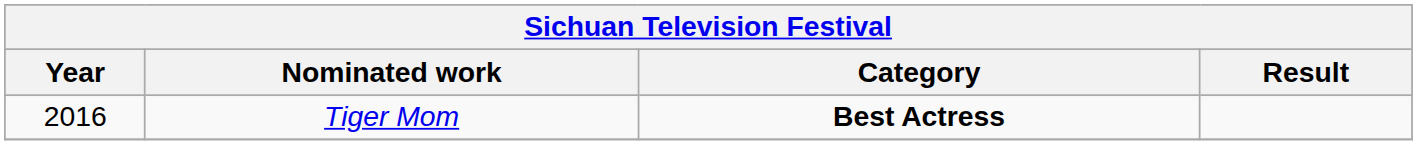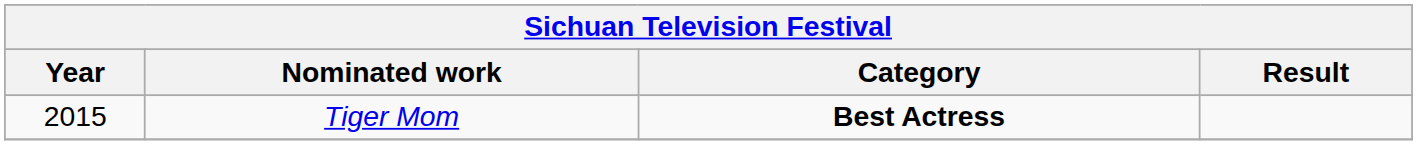Tiger Mom | Year: 2016 -> 2015
